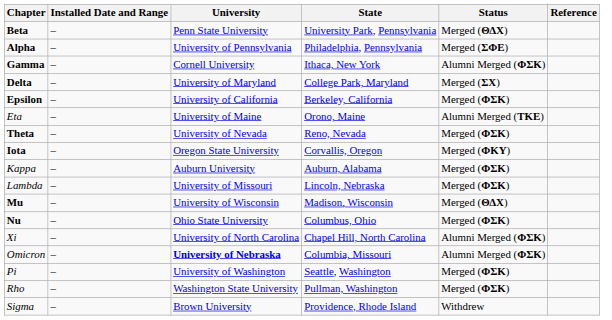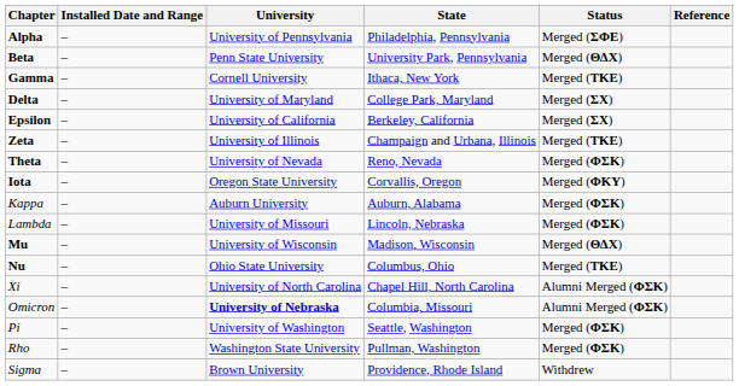rows swapped: Alpha <-> Beta
Gamma | Status: Alumni Merged (ΦΣΚ) -> Merged (ΤΚΕ)
Epsilon | Status: Merged (ΦΣΚ) -> Merged (ΣΧ)
+ row: Zeta | – | University of Illinois | Champaign and Urbana, Illinois | Merged (ΤΚΕ)
- row: Eta | – | University of Maine | Orono, Maine | Alumni Merged (ΤΚΕ)
Nu | Status: Merged (ΦΣΚ) -> Merged (ΤΚΕ)
